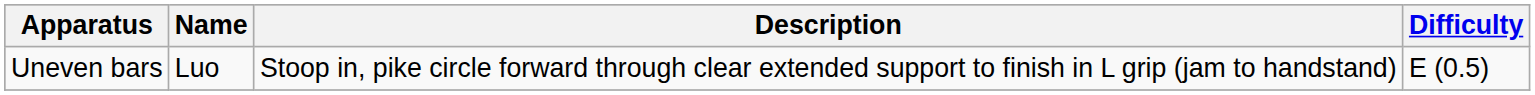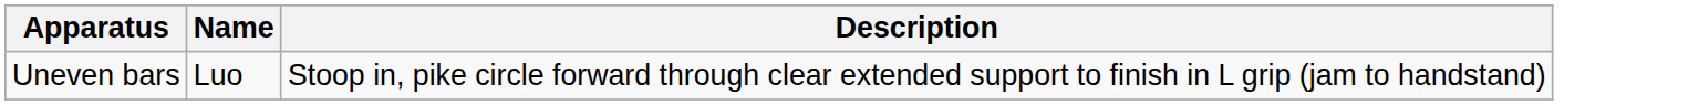- column: Difficulty | E (0.5)
